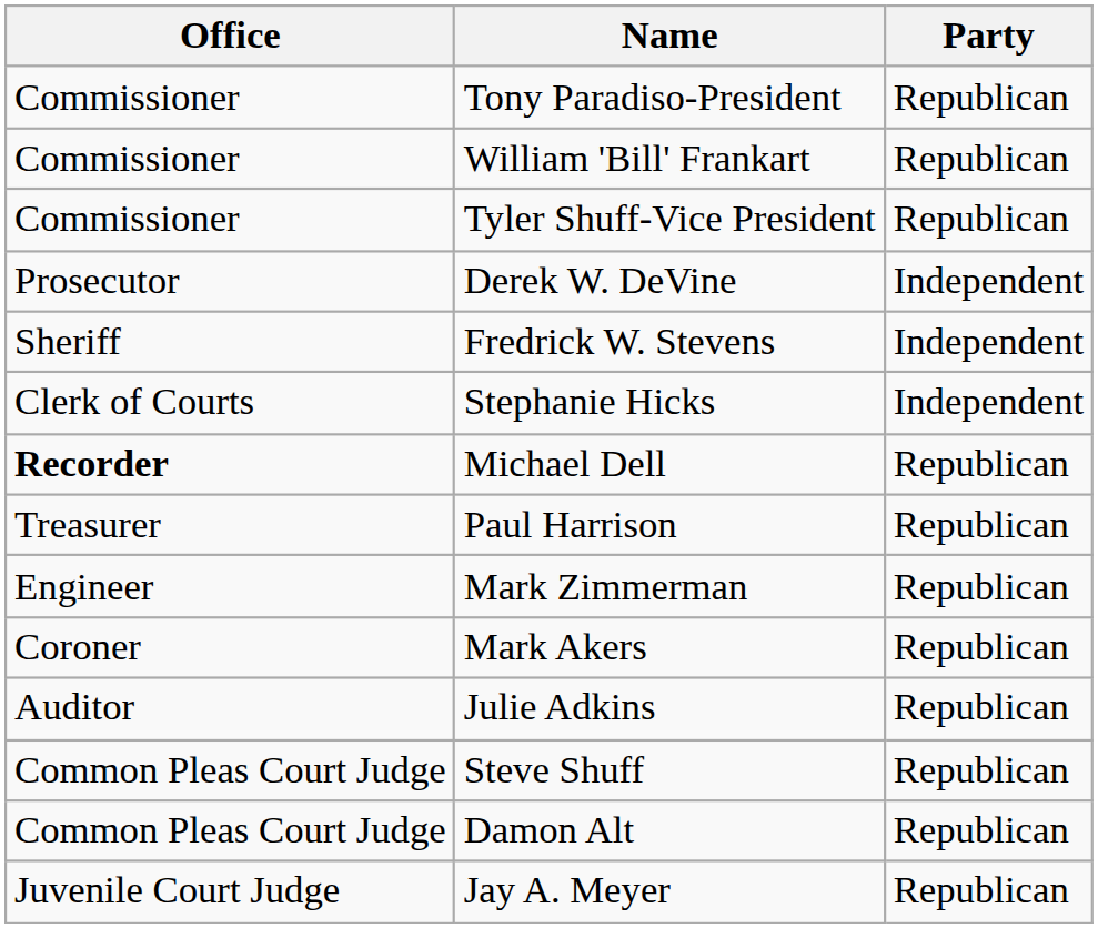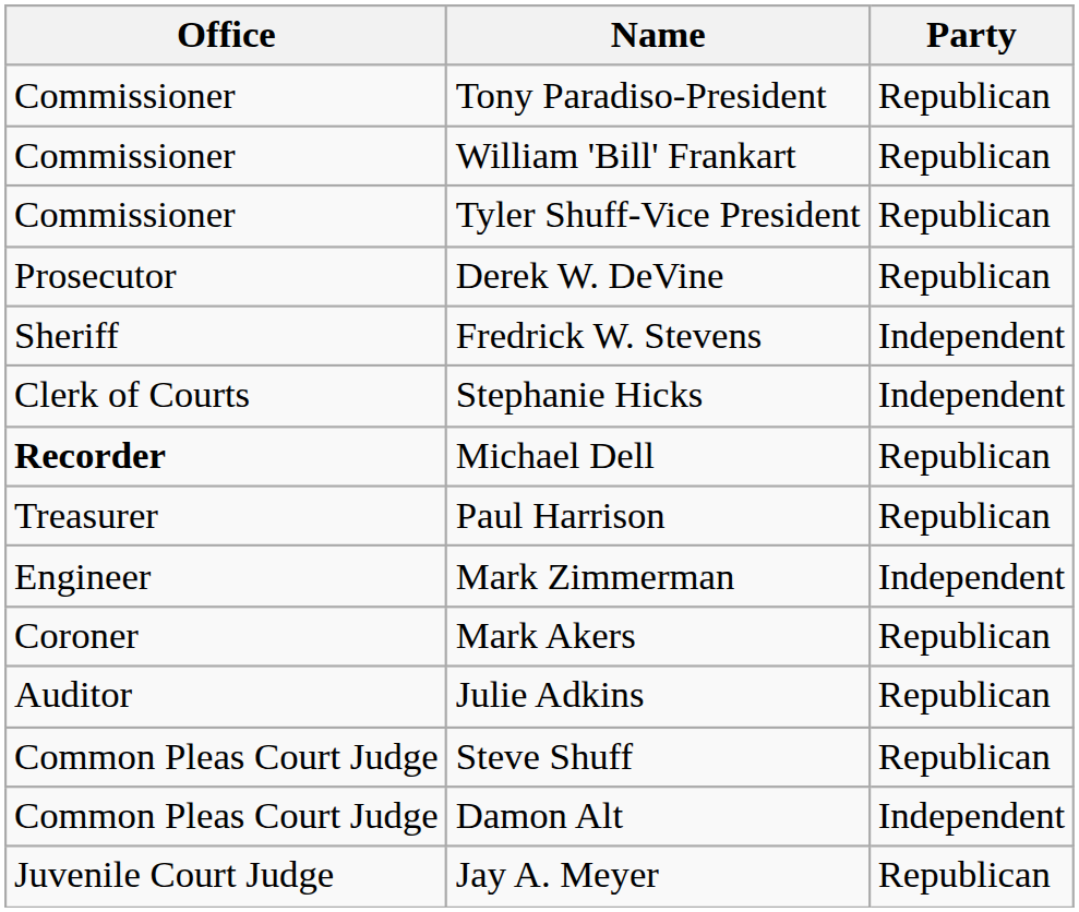Derek W. DeVine | Party: Independent -> Republican
Mark Zimmerman | Party: Republican -> Independent
Damon Alt | Party: Republican -> Independent
